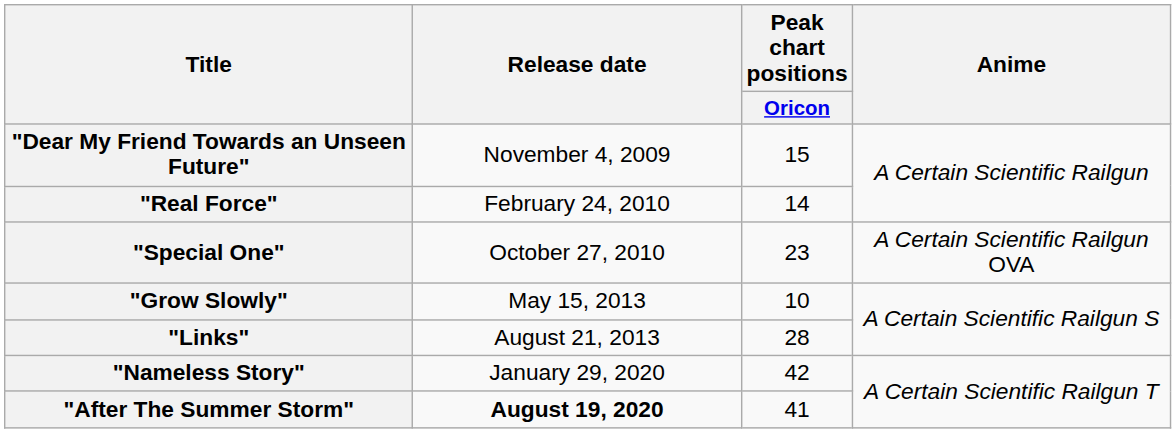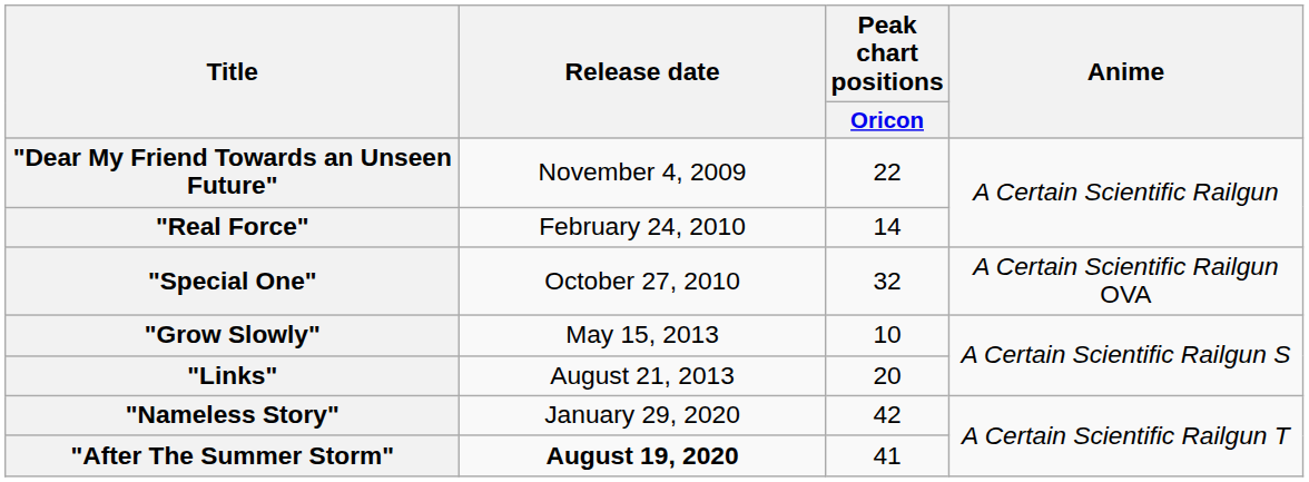"Dear My Friend Towards an Unseen Future" | Peak chart positions / Oricon: 15 -> 22
"Special One" | Peak chart positions / Oricon: 23 -> 32
"Links" | Peak chart positions / Oricon: 28 -> 20
